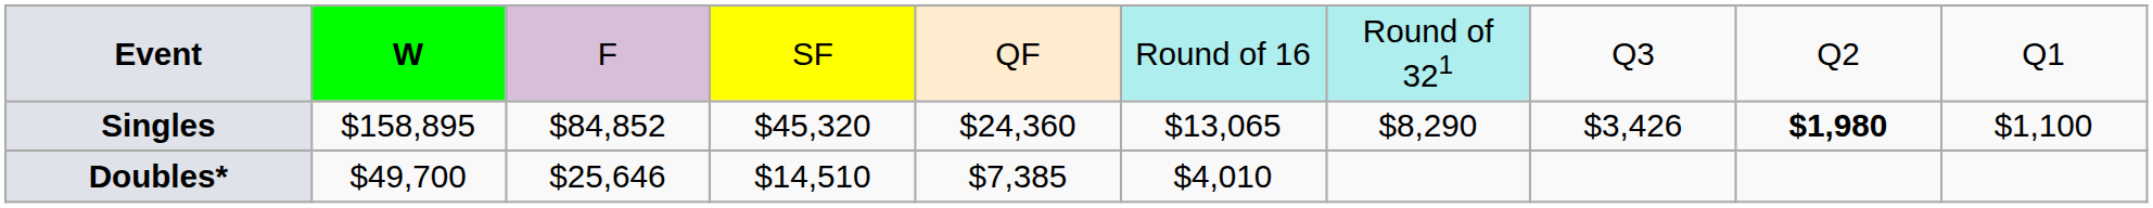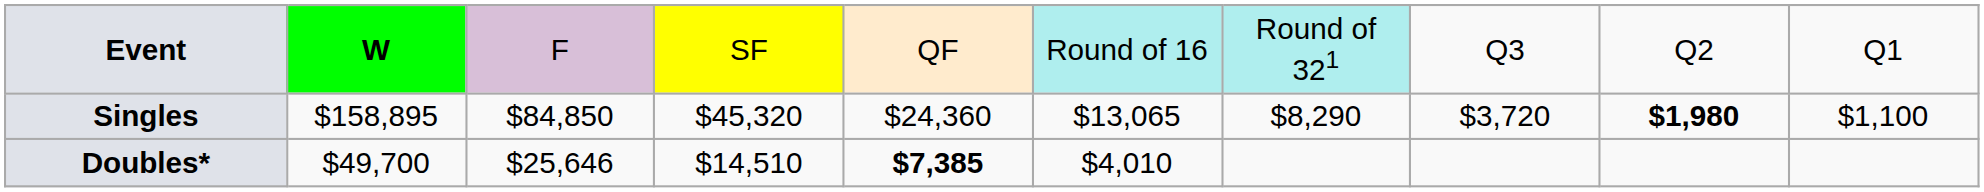Singles | column 3: $84,852 -> $84,850
Singles | column 8: $3,426 -> $3,720
Doubles* | column 5: normal -> bold
